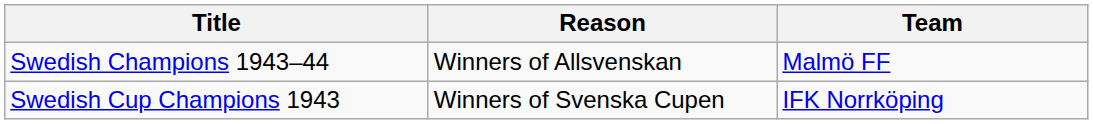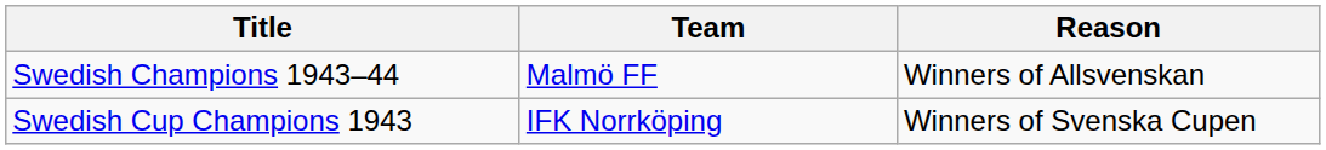columns swapped: Team <-> Reason
